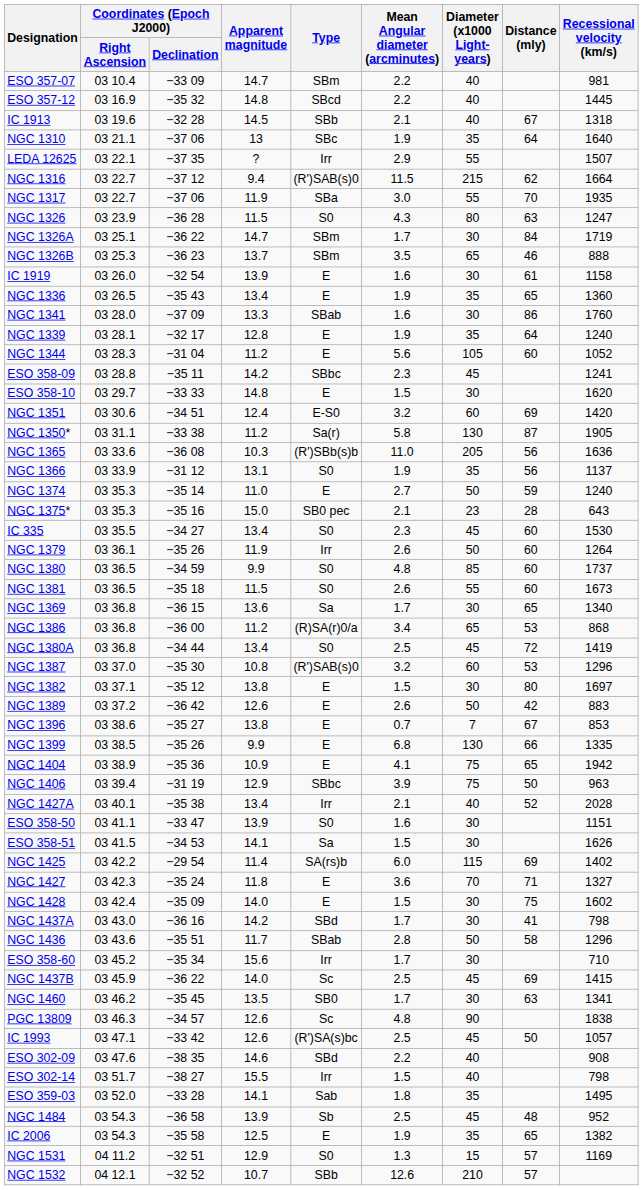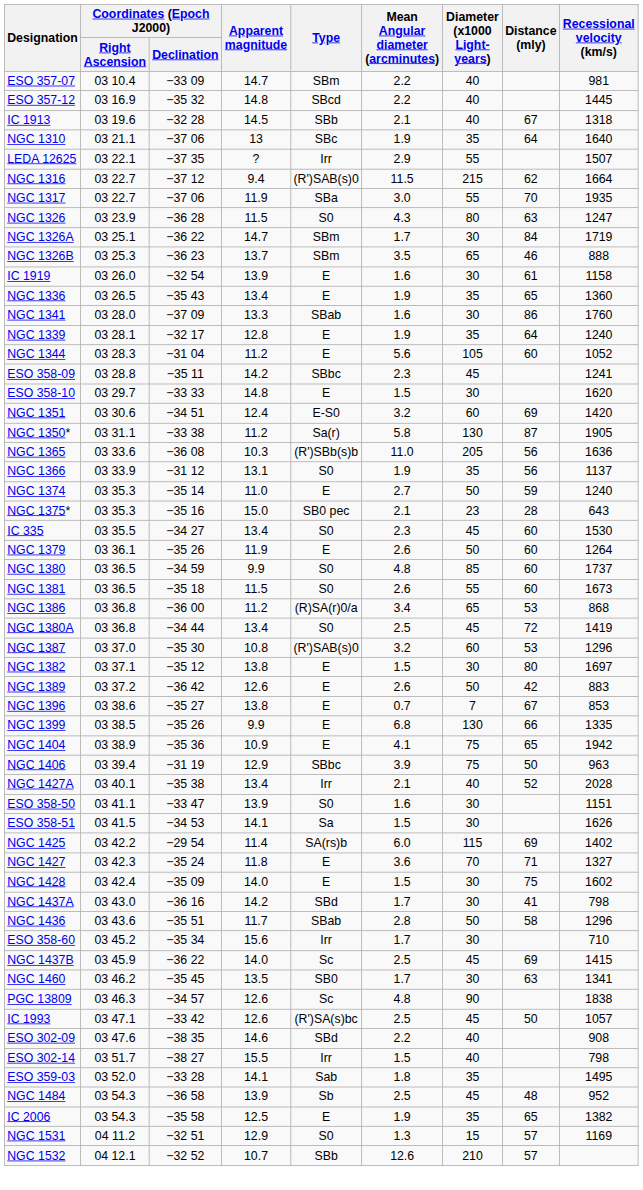NGC 1379 | Type: Irr -> E
- row: NGC 1369 | 03 36.8 | −36 15 | 13.6 | Sa | 1.7 | 30 | 65 | 1340
